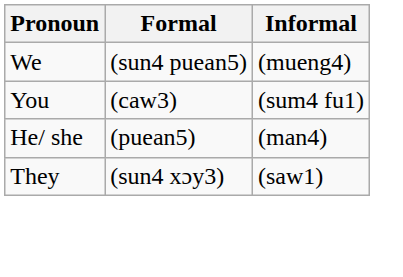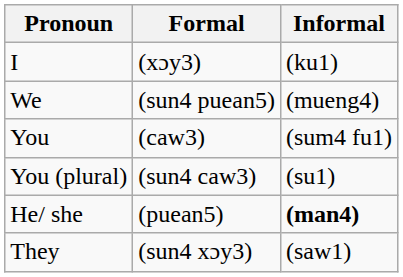+ row: I | (xɔy3) | (ku1)
+ row: You (plural) | (sun4 caw3) | (su1)
He/ she | Informal: normal -> bold
